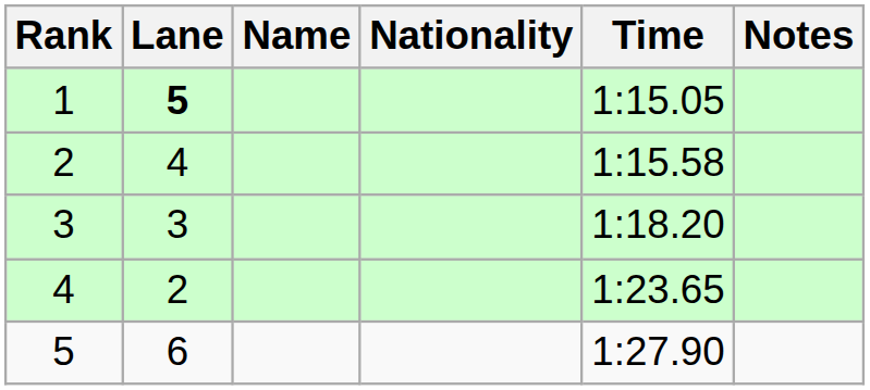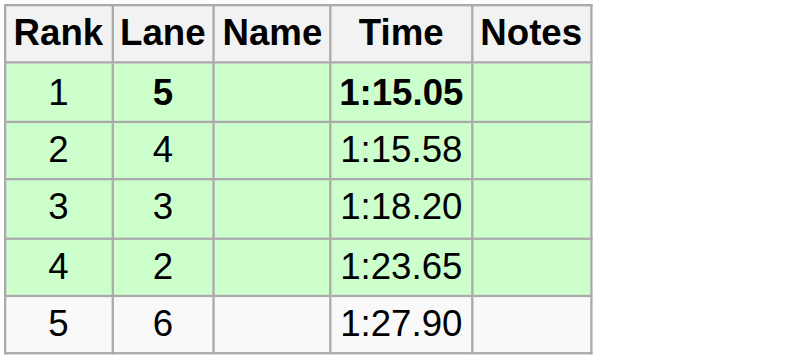- column: Nationality
1 | Time: normal -> bold
